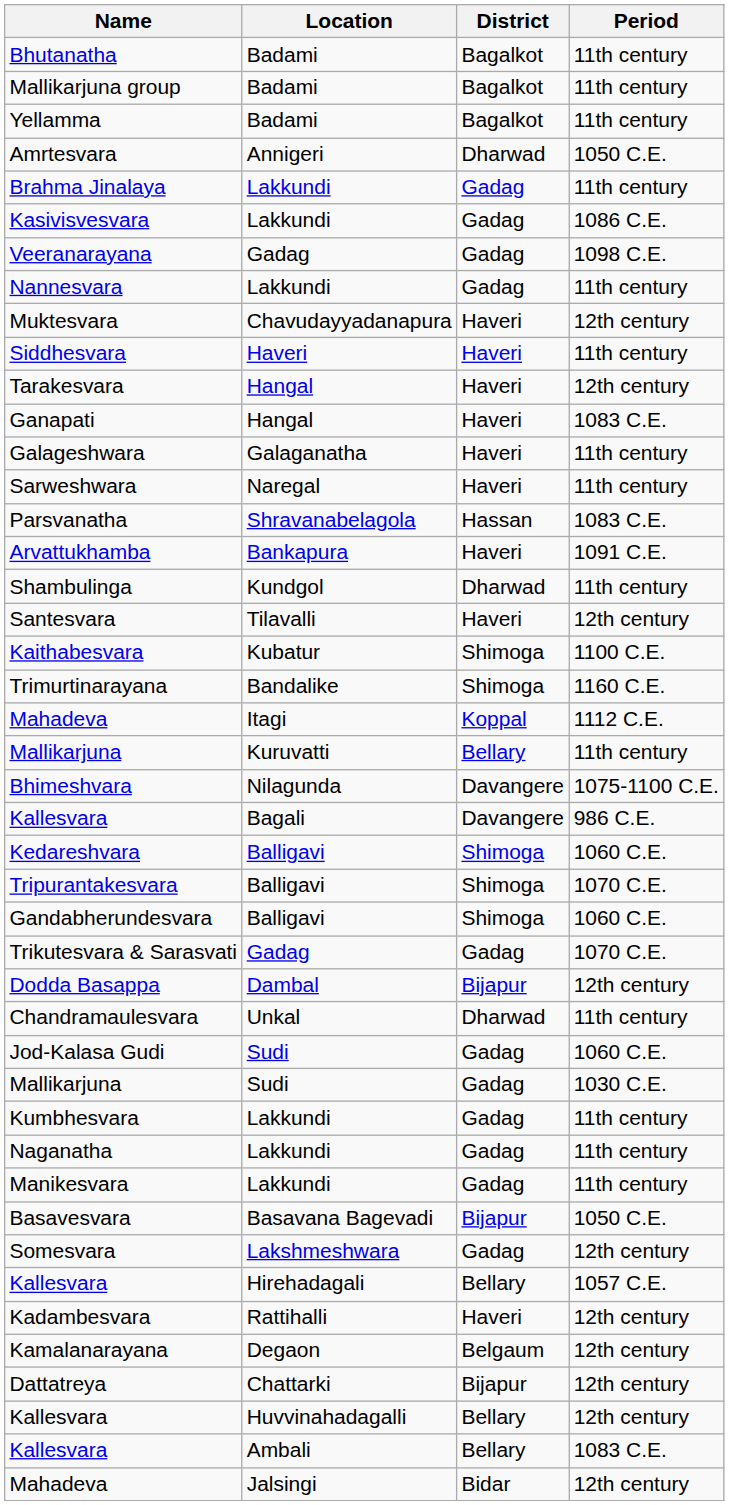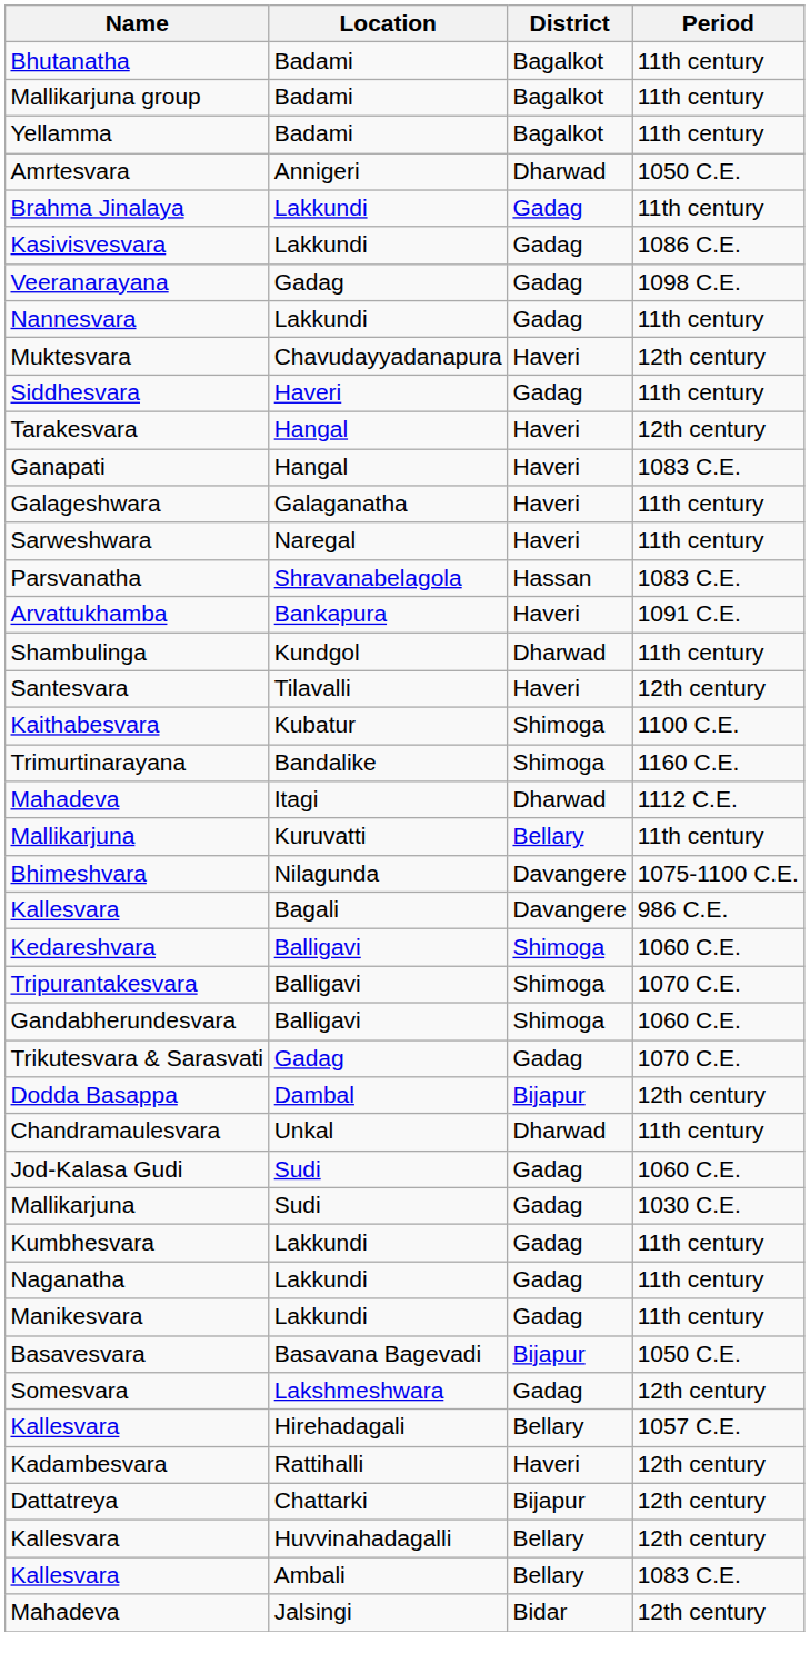Siddhesvara | District: Haveri -> Gadag
Mahadeva / Itagi | District: Koppal -> Dharwad
- row: Kamalanarayana | Degaon | Belgaum | 12th century
